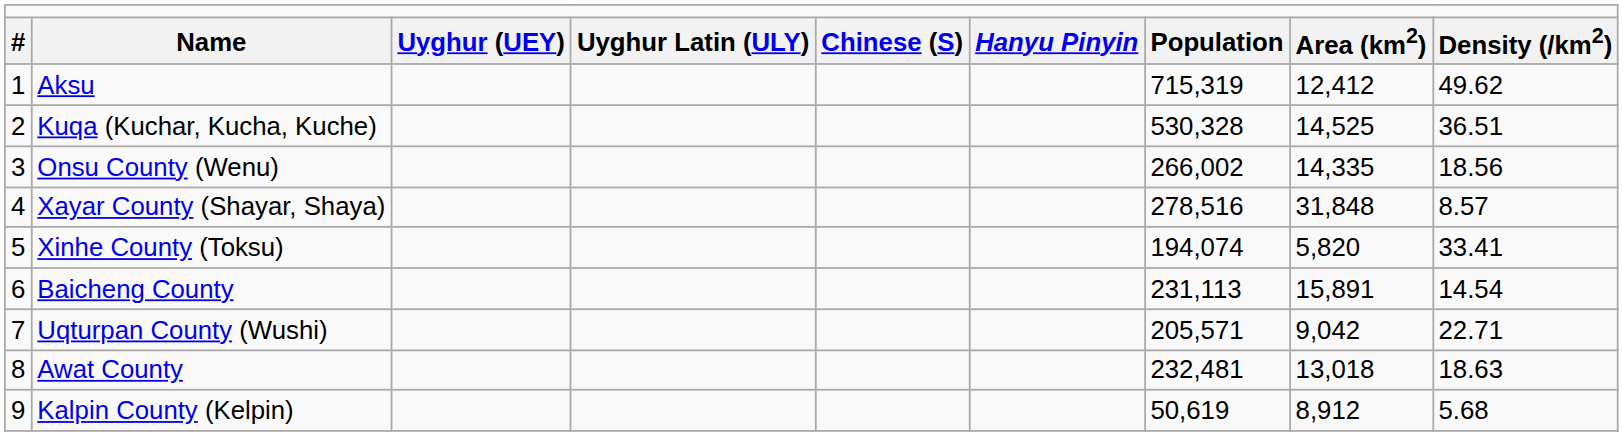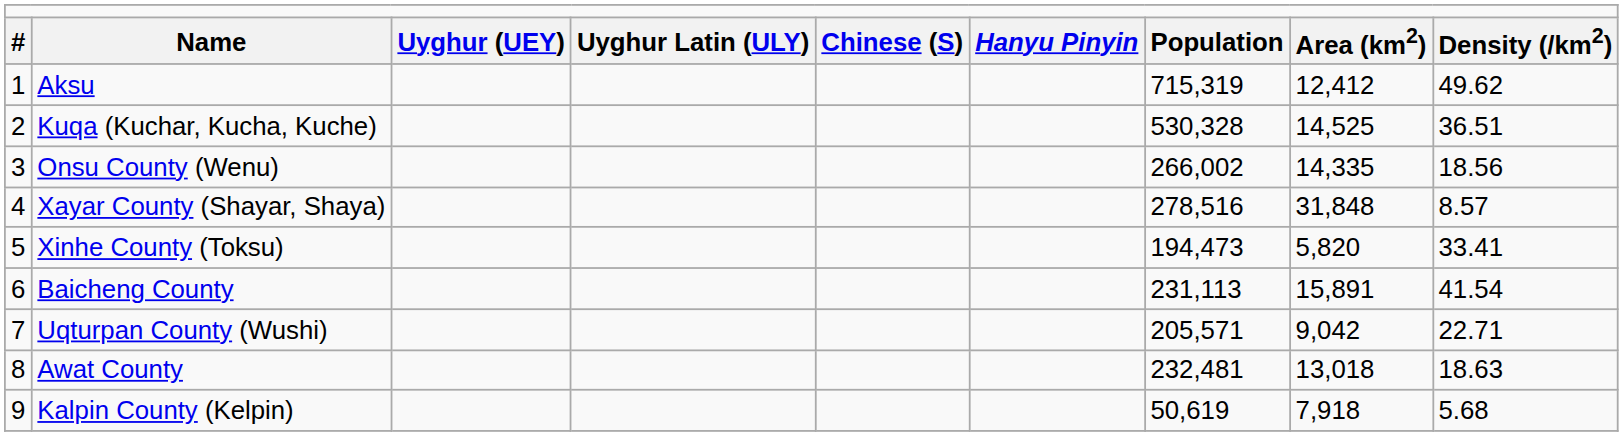Xinhe County (Toksu) | column 7: 194,074 -> 194,473
Baicheng County | column 9: 14.54 -> 41.54
Kalpin County (Kelpin) | column 8: 8,912 -> 7,918
